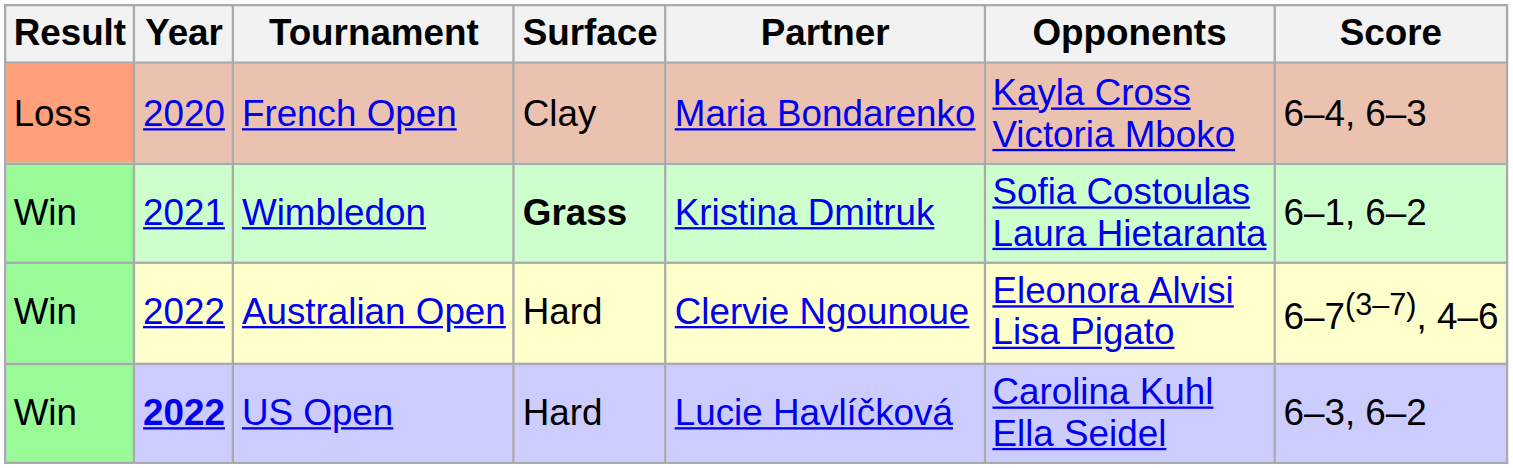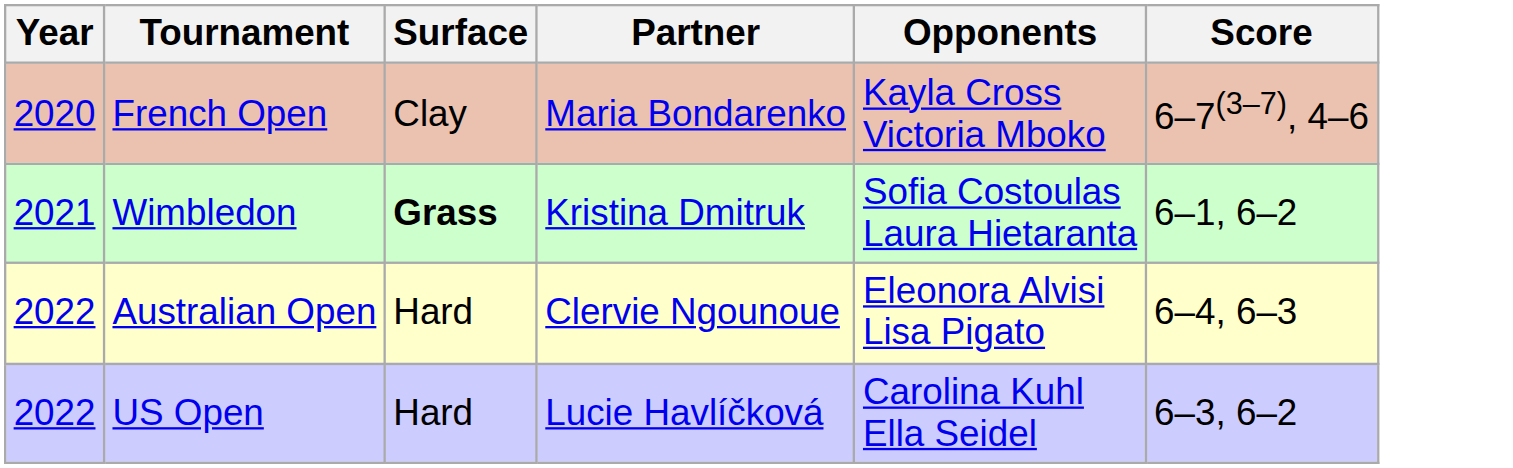- column: Result | Loss | Win | Win | Win
French Open | Score: 6–4, 6–3 -> 6–7(3–7), 4–6
Australian Open | Score: 6–7(3–7), 4–6 -> 6–4, 6–3
US Open | Year: bold -> normal
